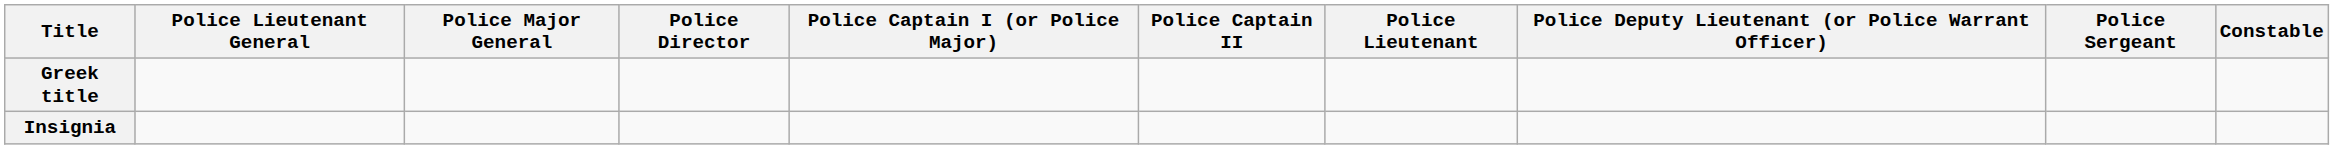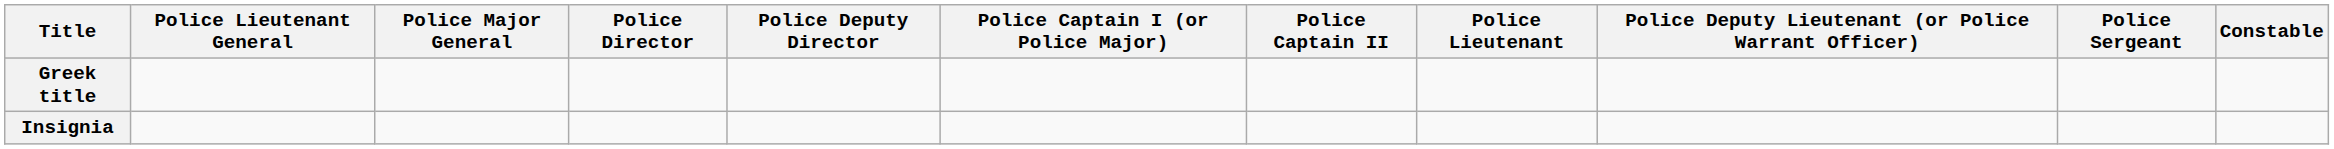+ column: Police Deputy Director
